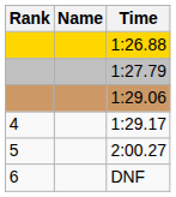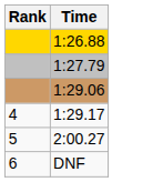- column: Name
